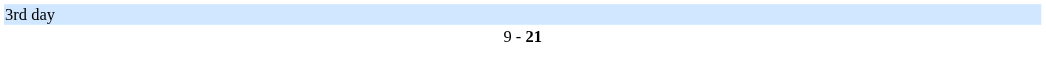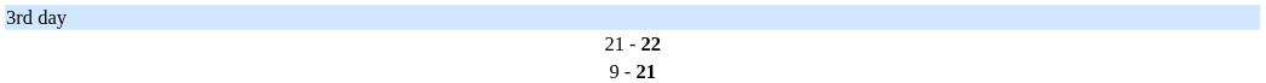+ row: 21 - 22
